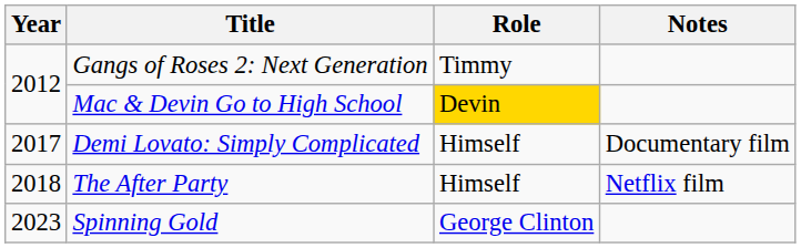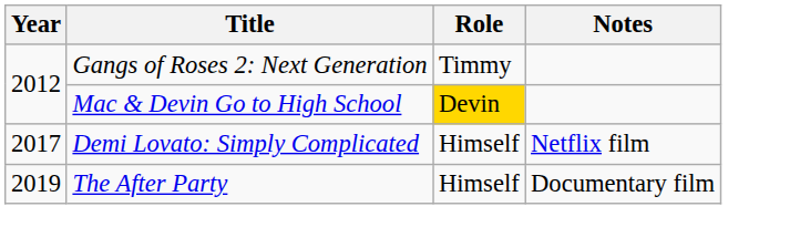Demi Lovato: Simply Complicated | Notes: Documentary film -> Netflix film
The After Party | Year: 2018 -> 2019
The After Party | Notes: Netflix film -> Documentary film
- row: 2023 | Spinning Gold | George Clinton
